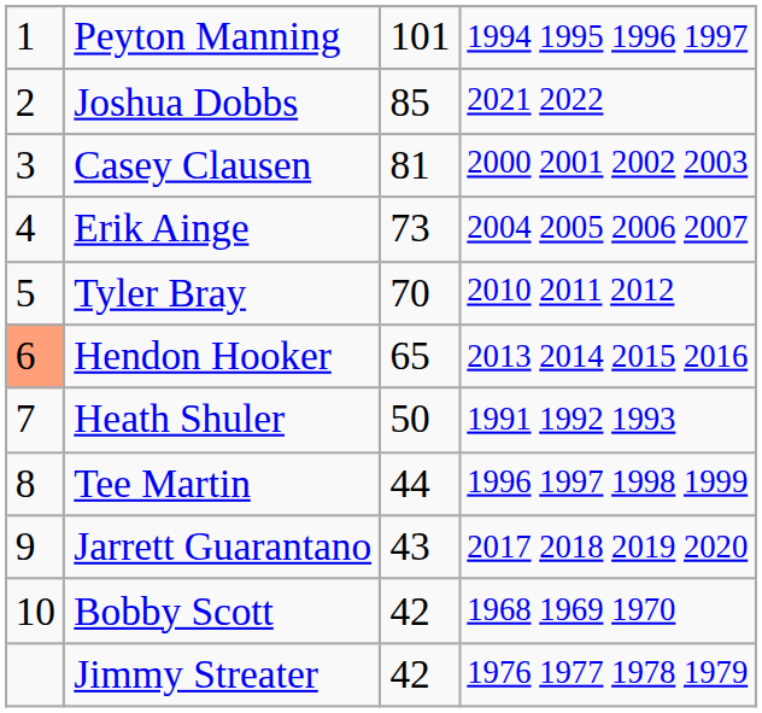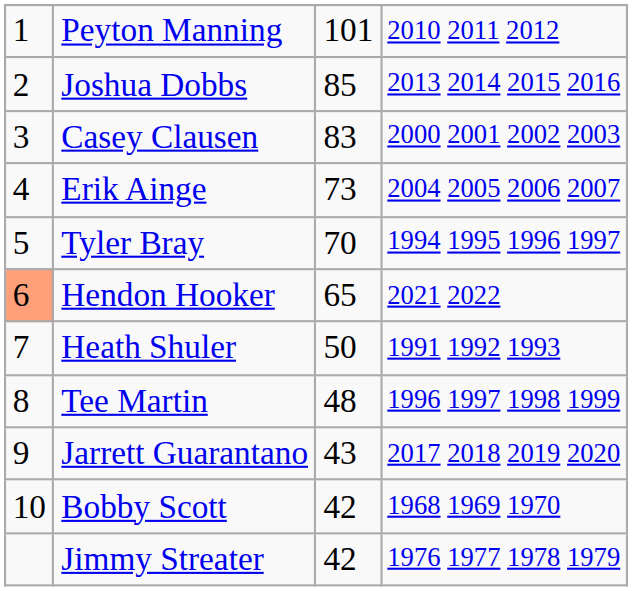Peyton Manning | column 4: 1994 1995 1996 1997 -> 2010 2011 2012
Joshua Dobbs | column 4: 2021 2022 -> 2013 2014 2015 2016
Casey Clausen | column 3: 81 -> 83
Tyler Bray | column 4: 2010 2011 2012 -> 1994 1995 1996 1997
Hendon Hooker | column 4: 2013 2014 2015 2016 -> 2021 2022
Tee Martin | column 3: 44 -> 48
